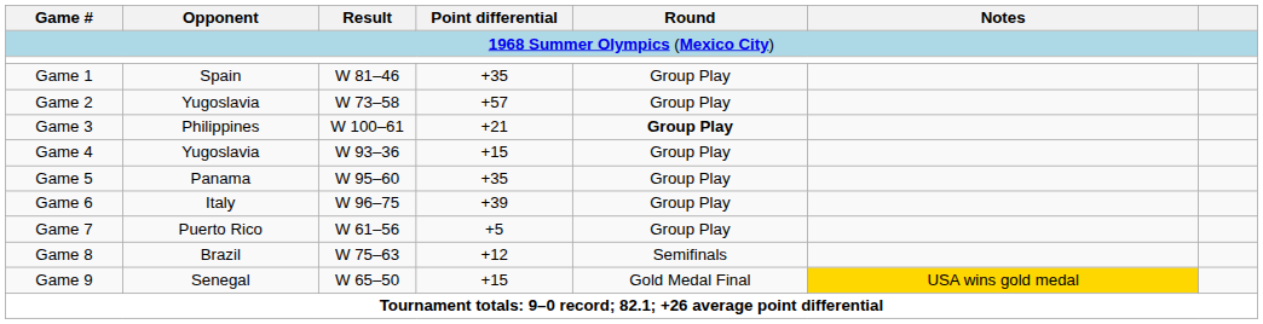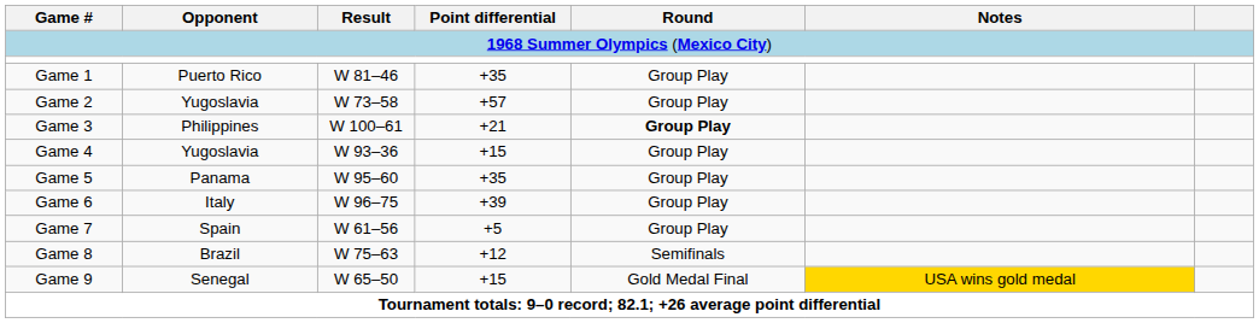Game 1 | Opponent: Spain -> Puerto Rico
Game 7 | Opponent: Puerto Rico -> Spain
